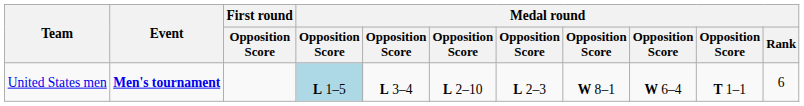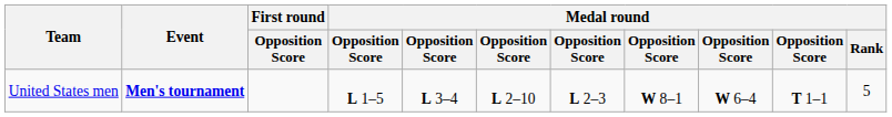United States men | column 4: lightblue background -> no background
United States men | Medal round / Rank: 6 -> 5
